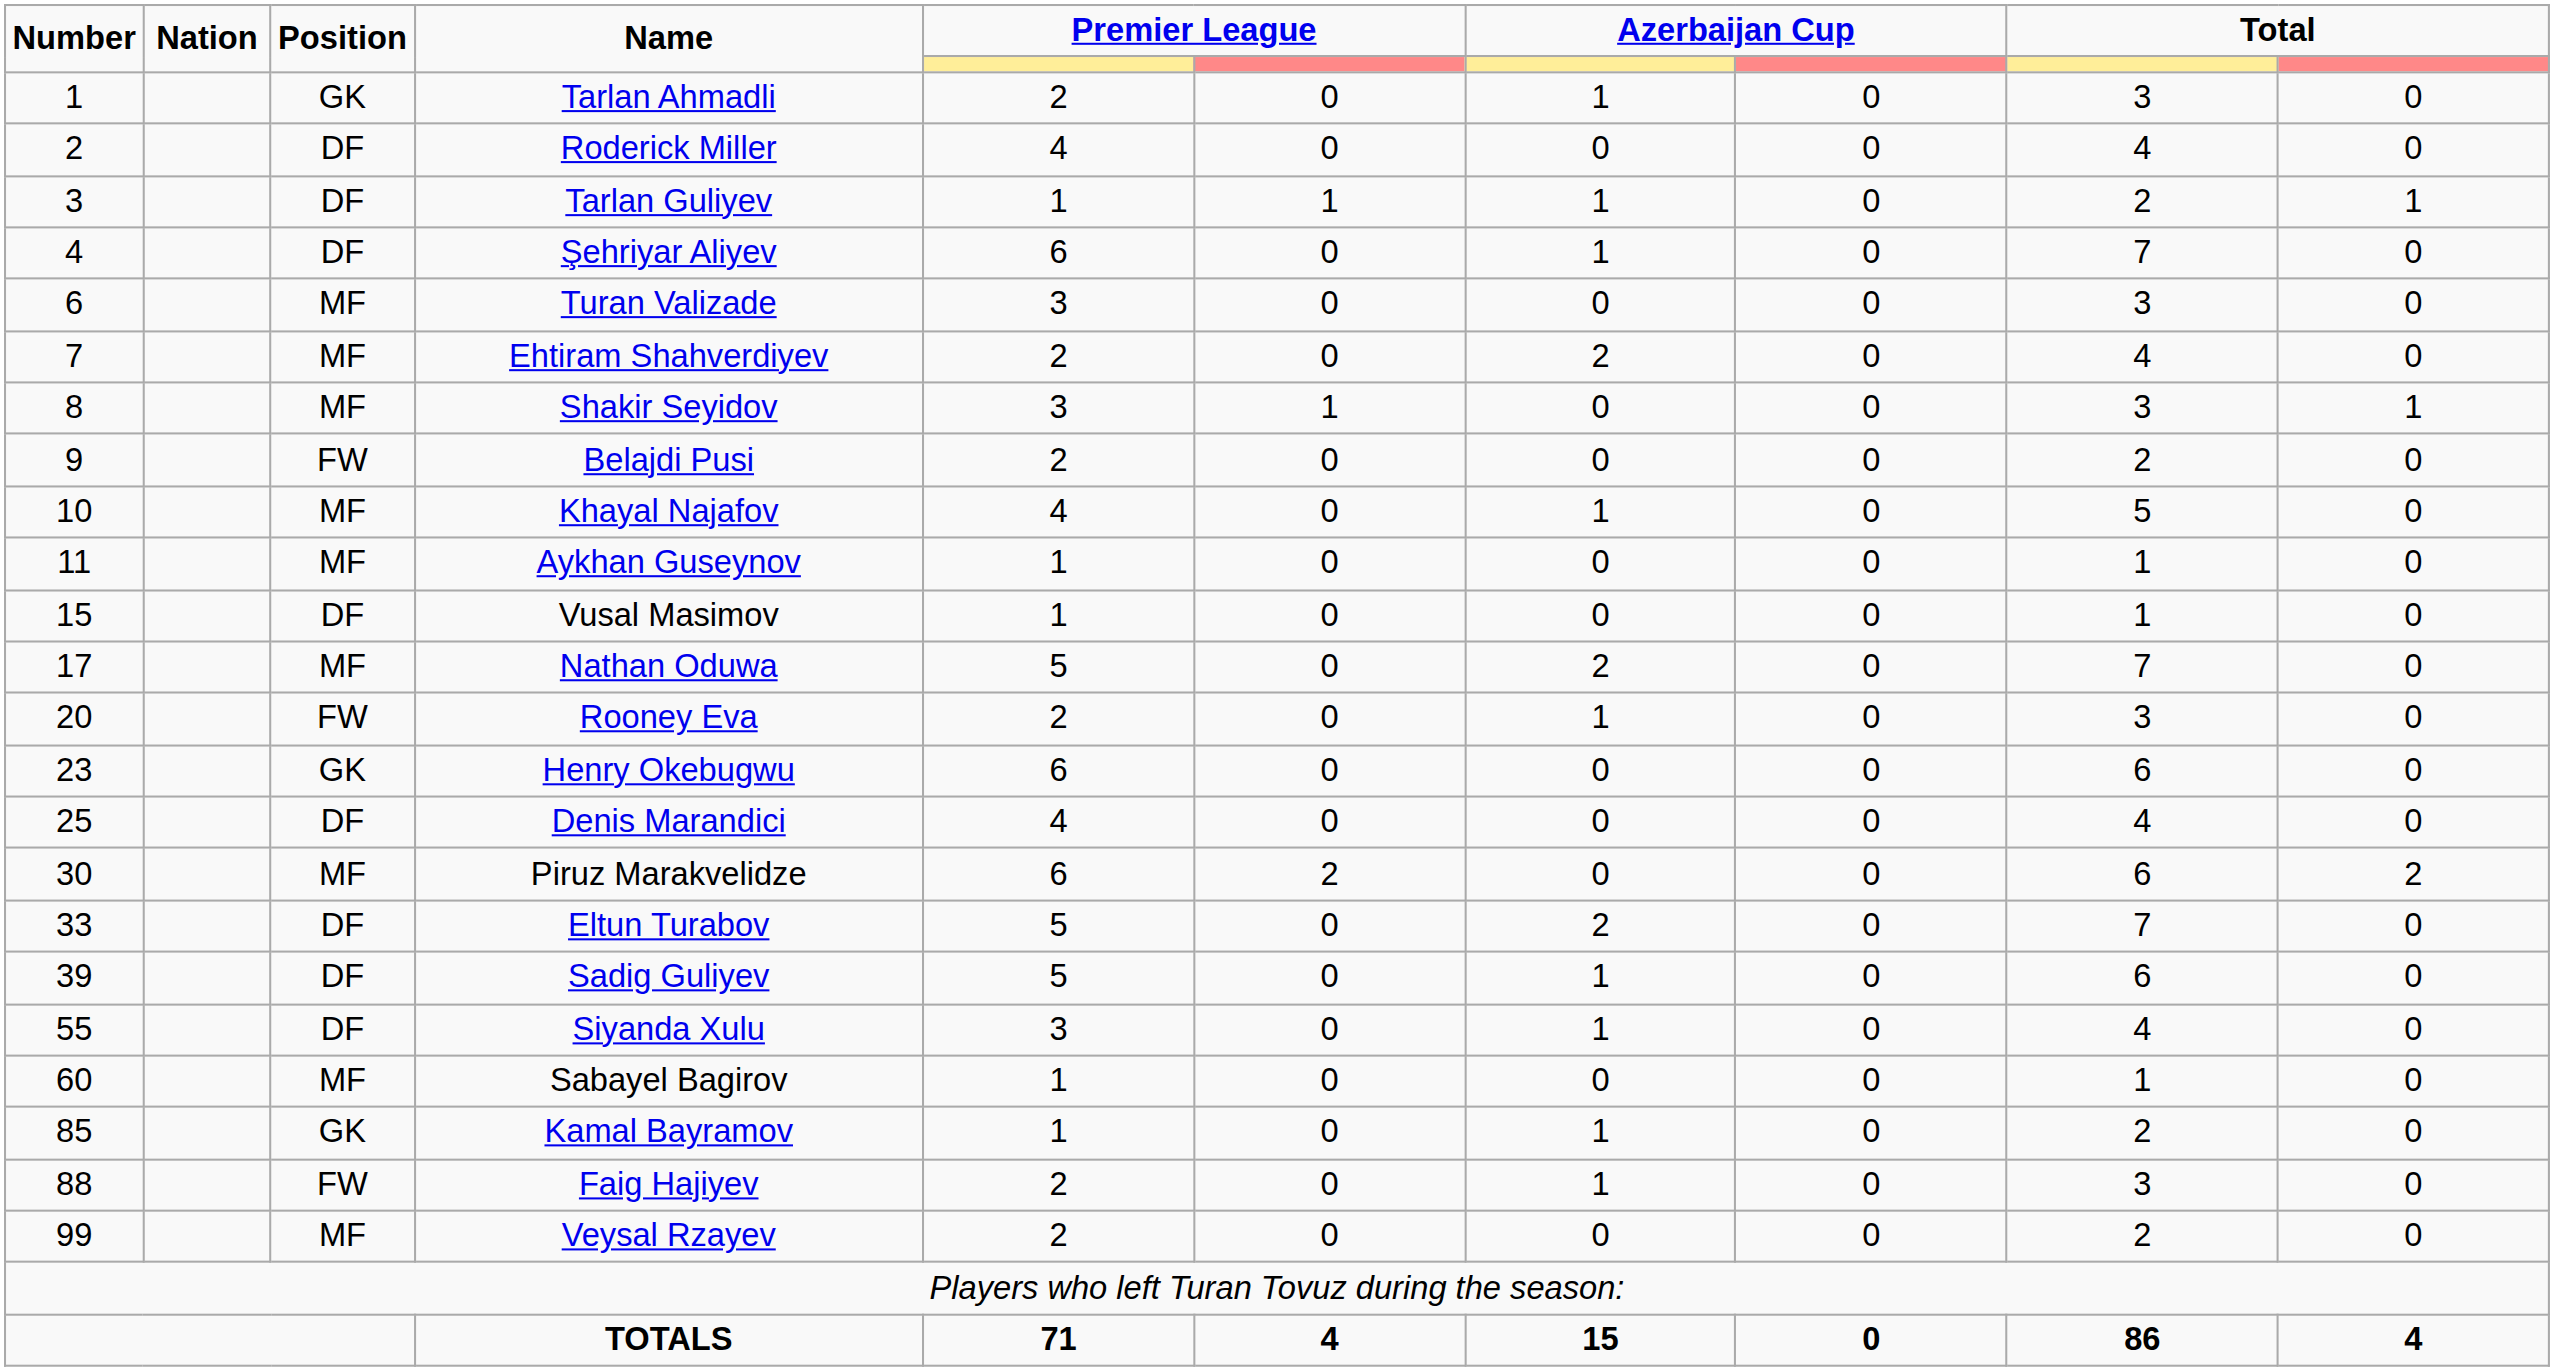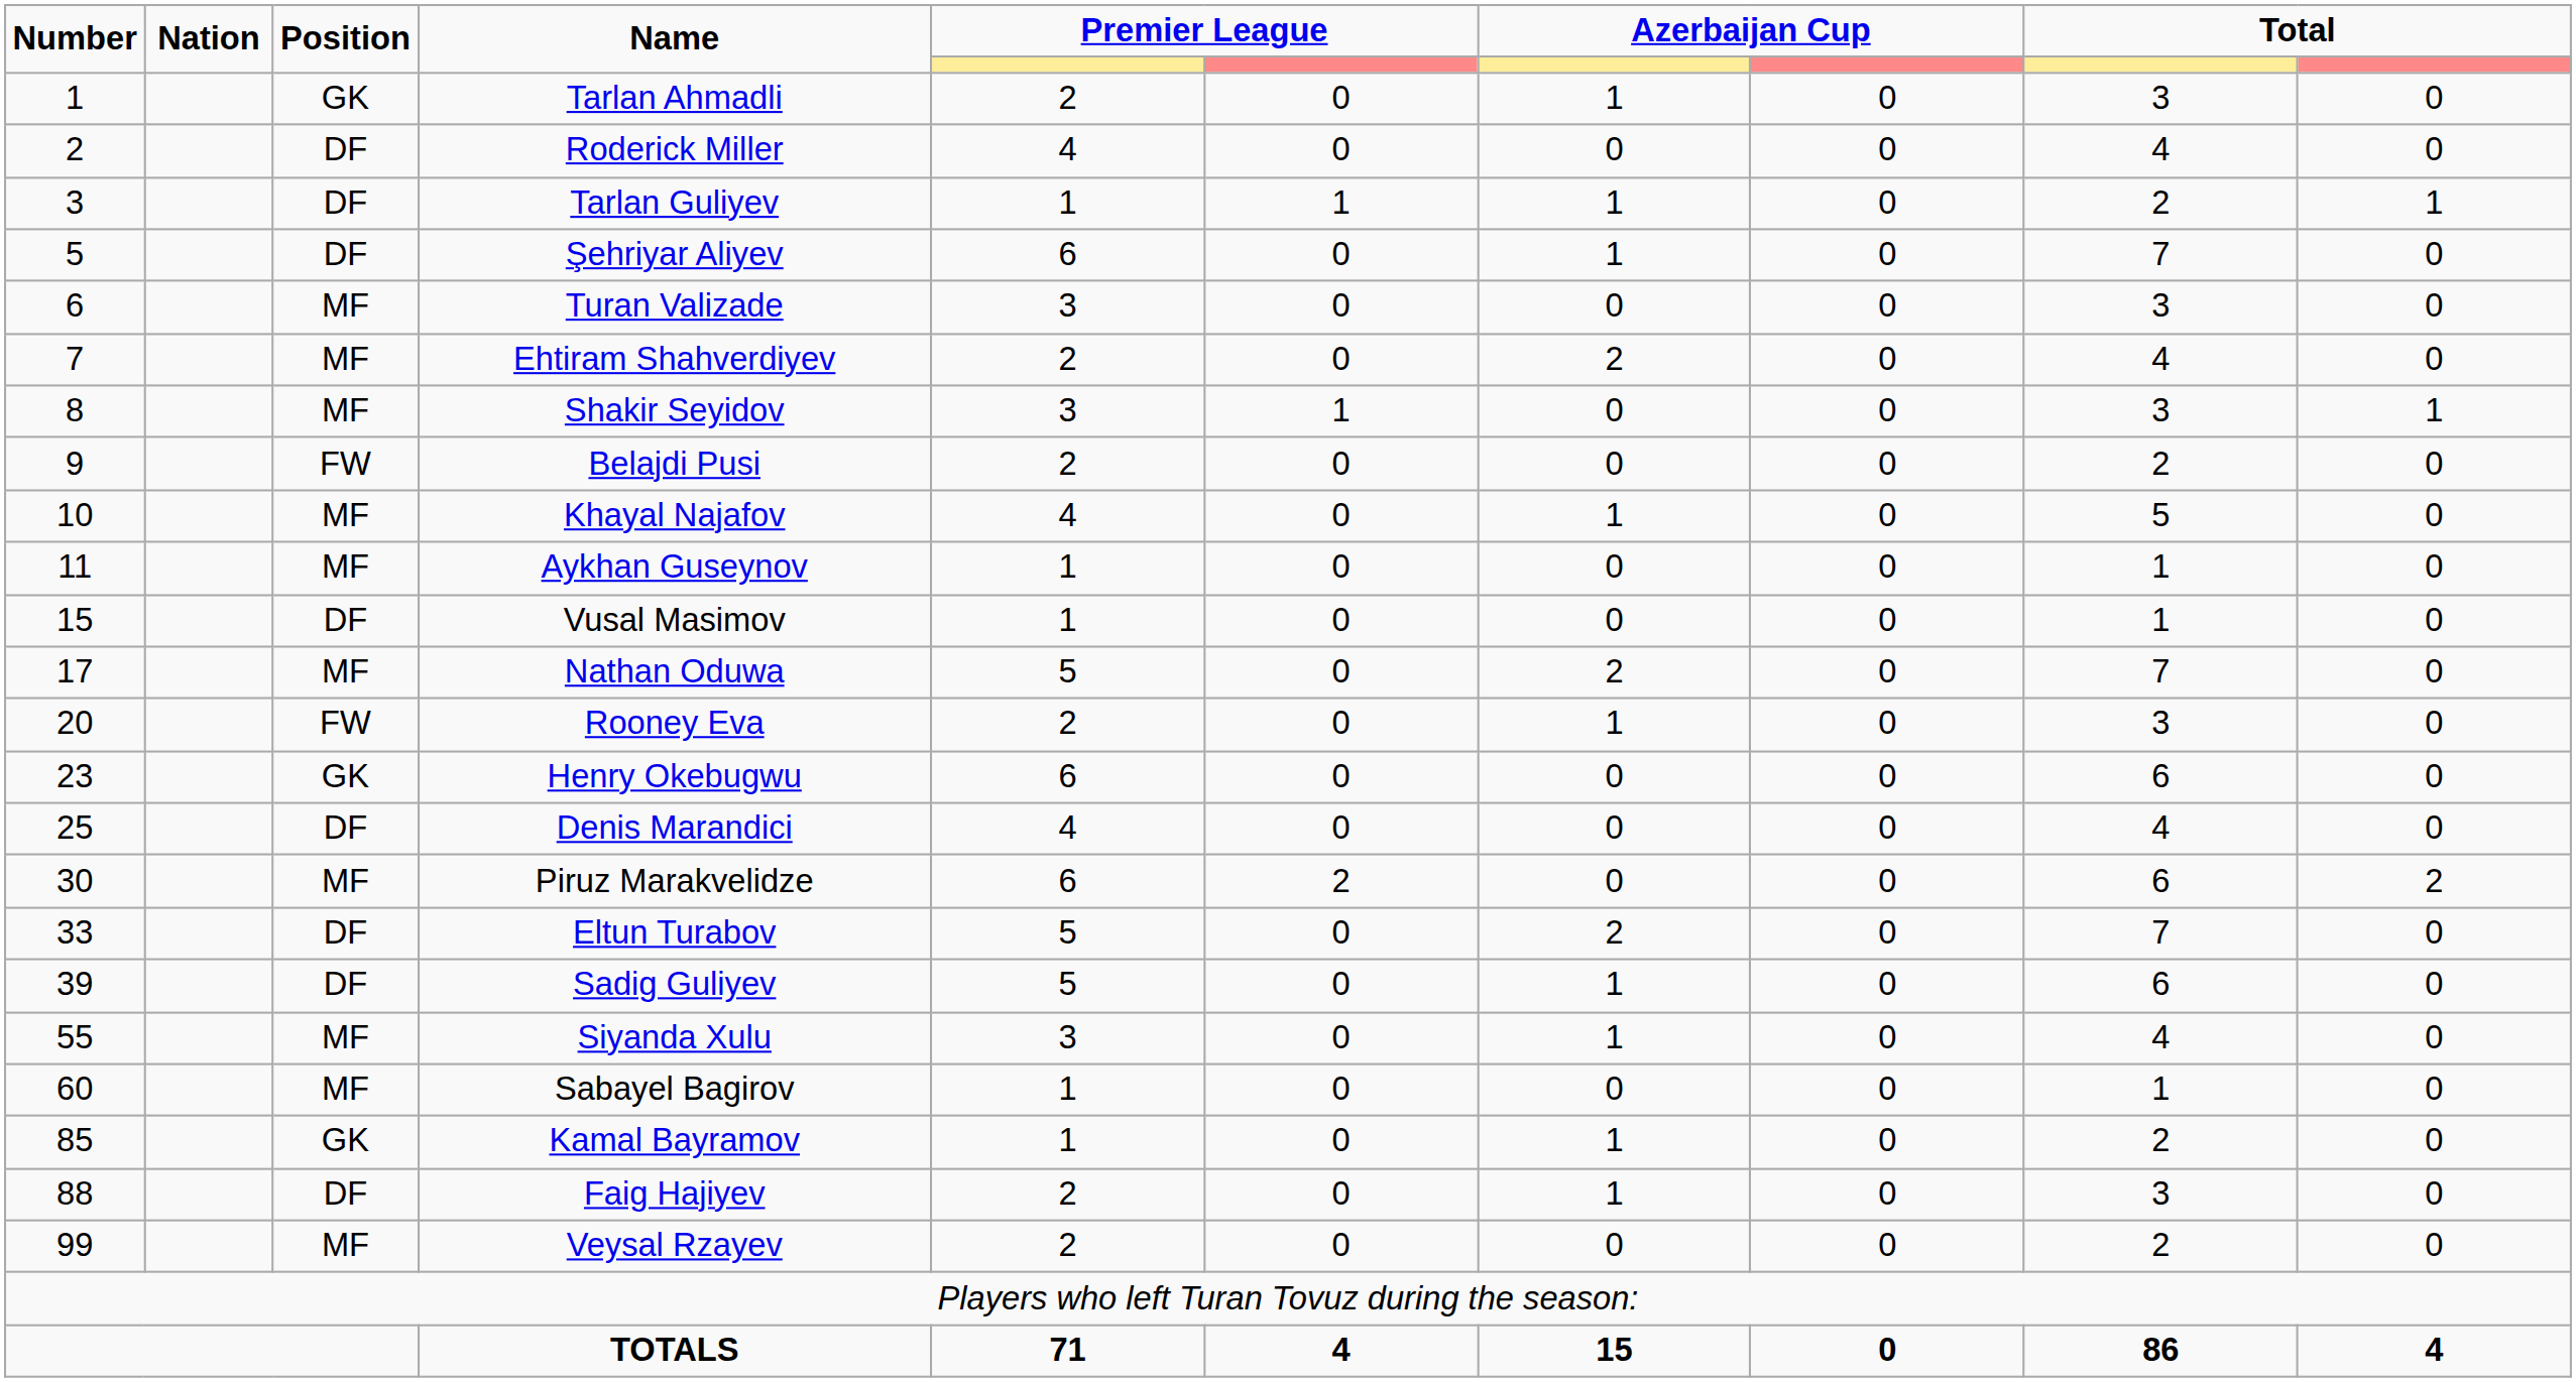Şehriyar Aliyev | Number: 4 -> 5
Siyanda Xulu | Position: DF -> MF
Faig Hajiyev | Position: FW -> DF
